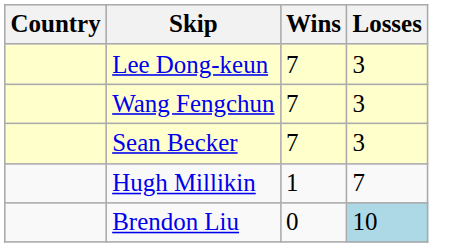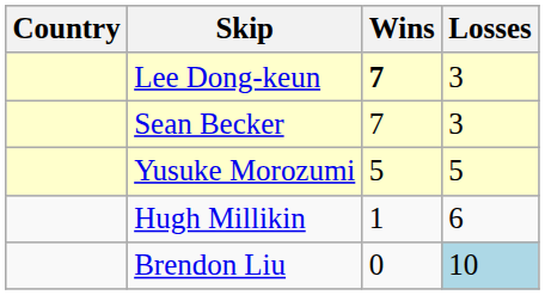Lee Dong-keun | Wins: normal -> bold
- row: Wang Fengchun | 7 | 3
+ row: Yusuke Morozumi | 5 | 5
Hugh Millikin | Losses: 7 -> 6
